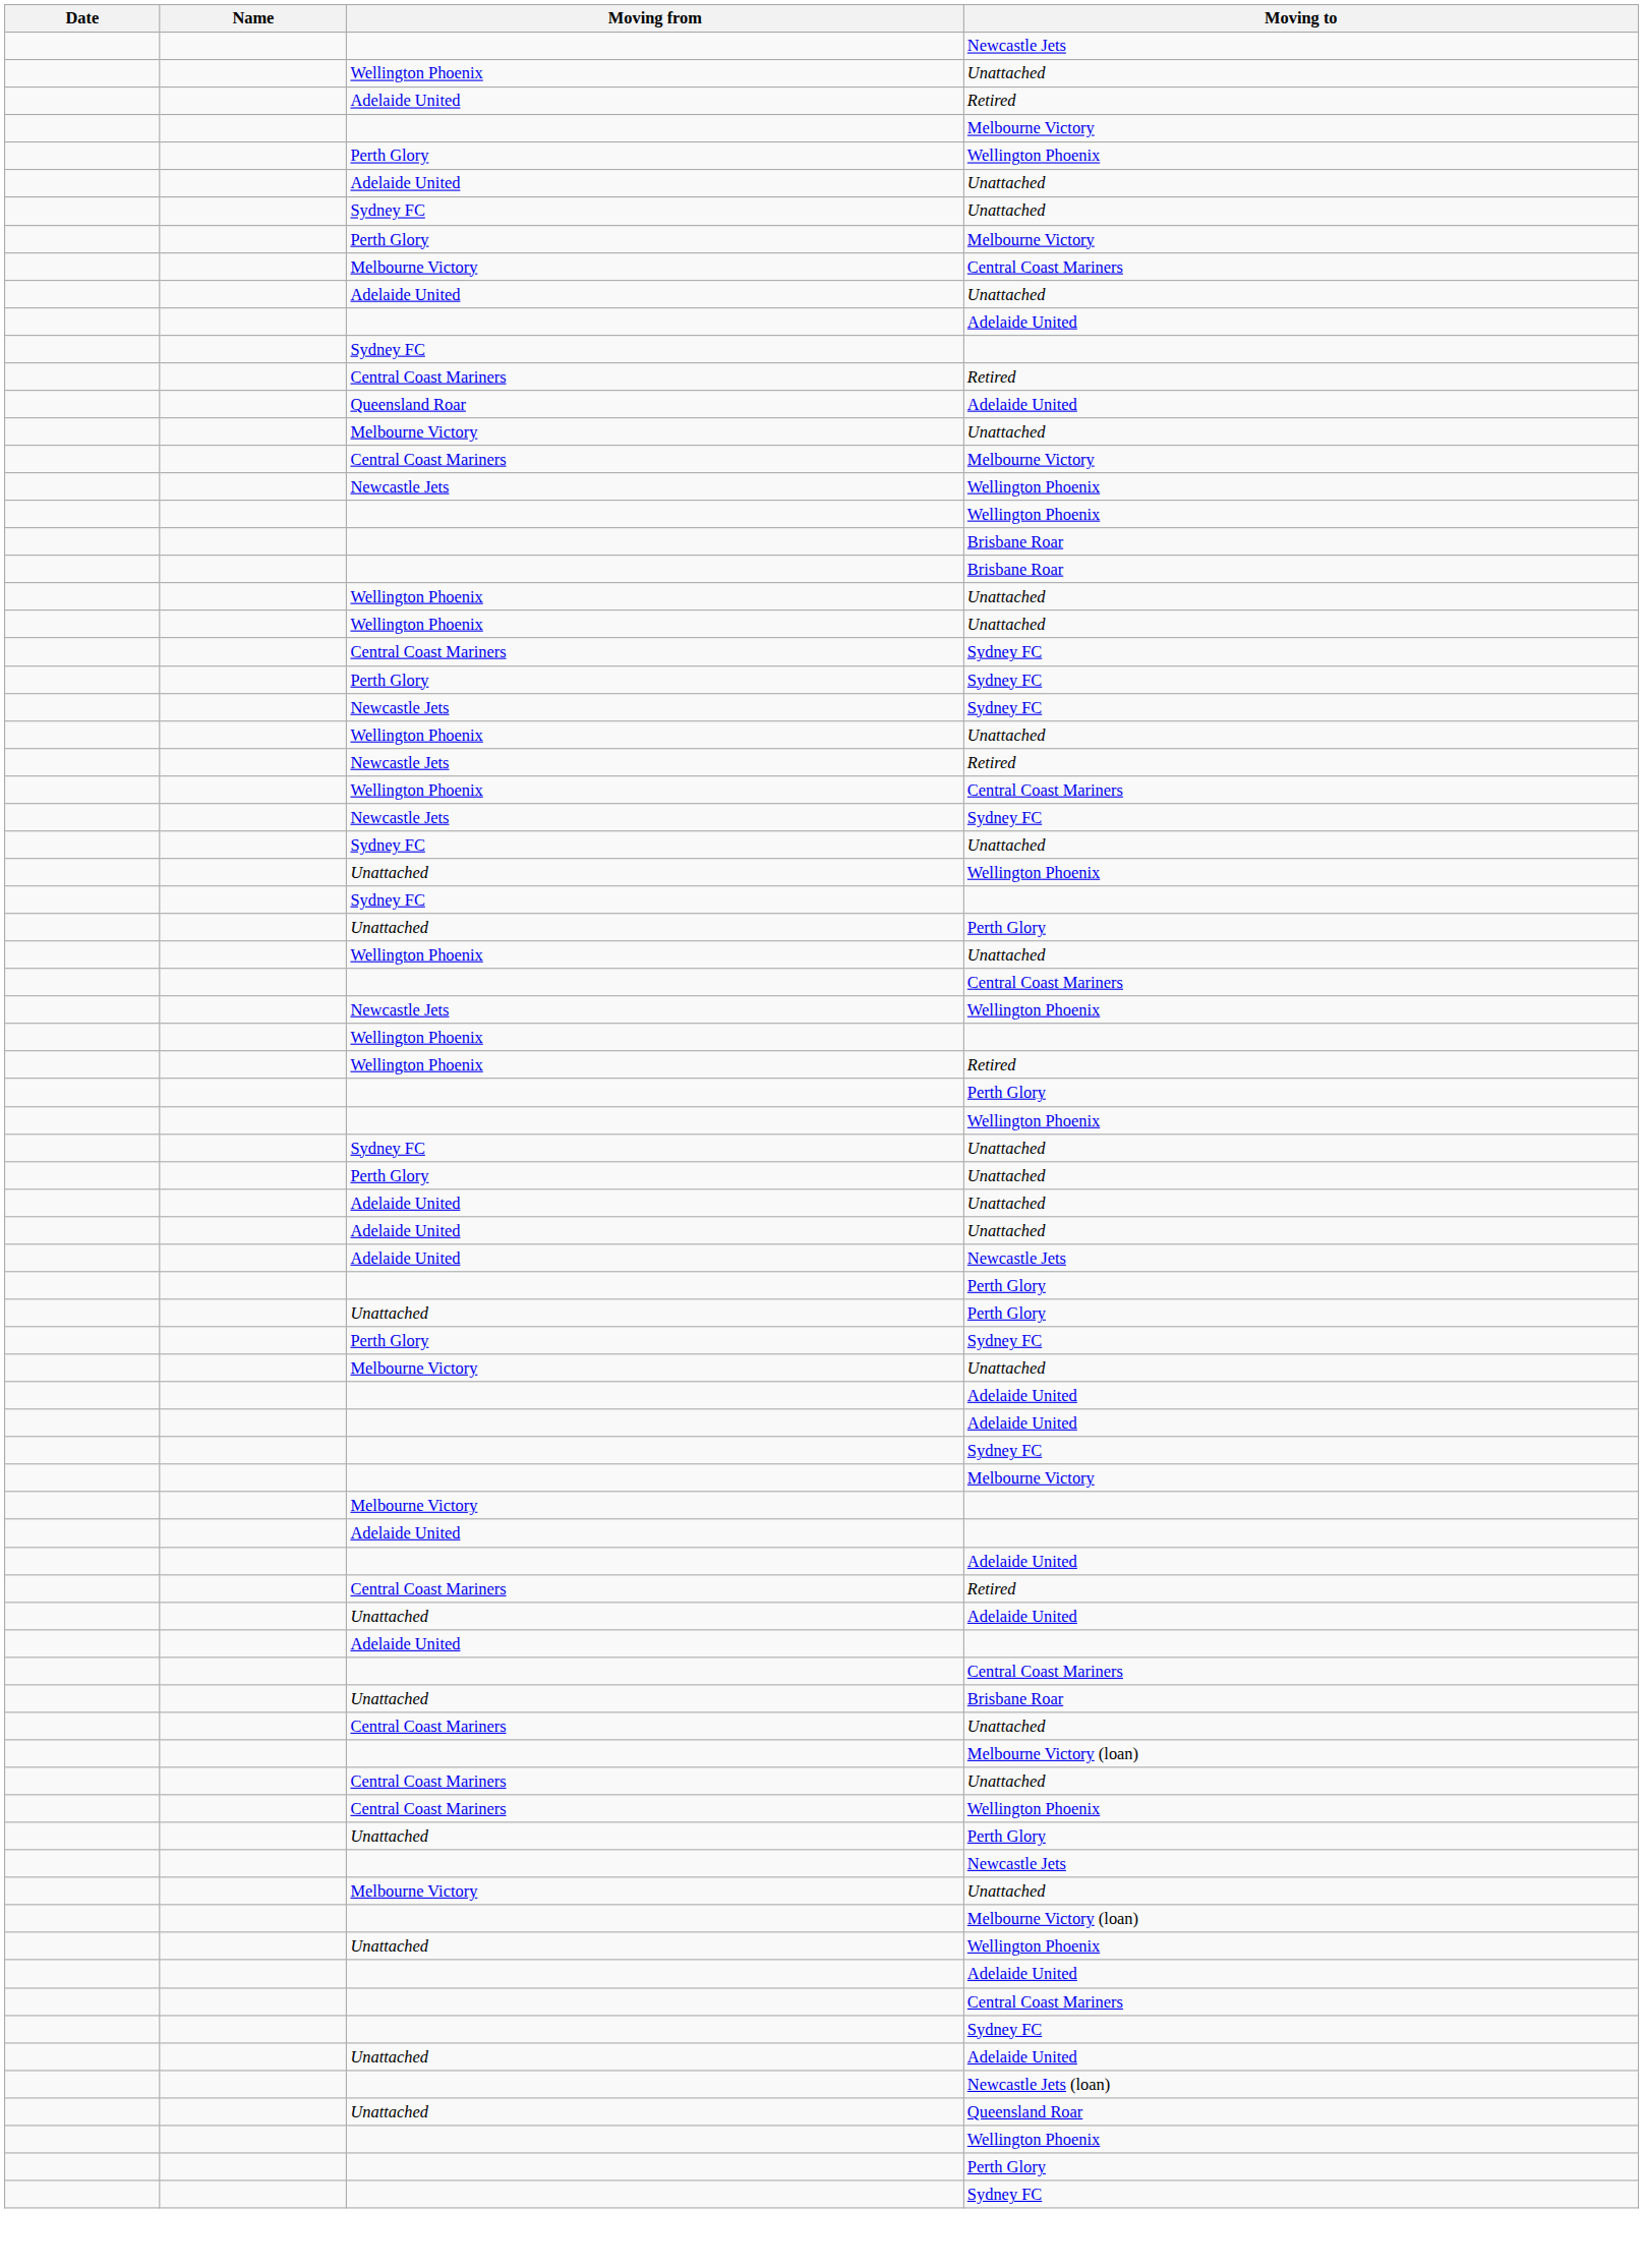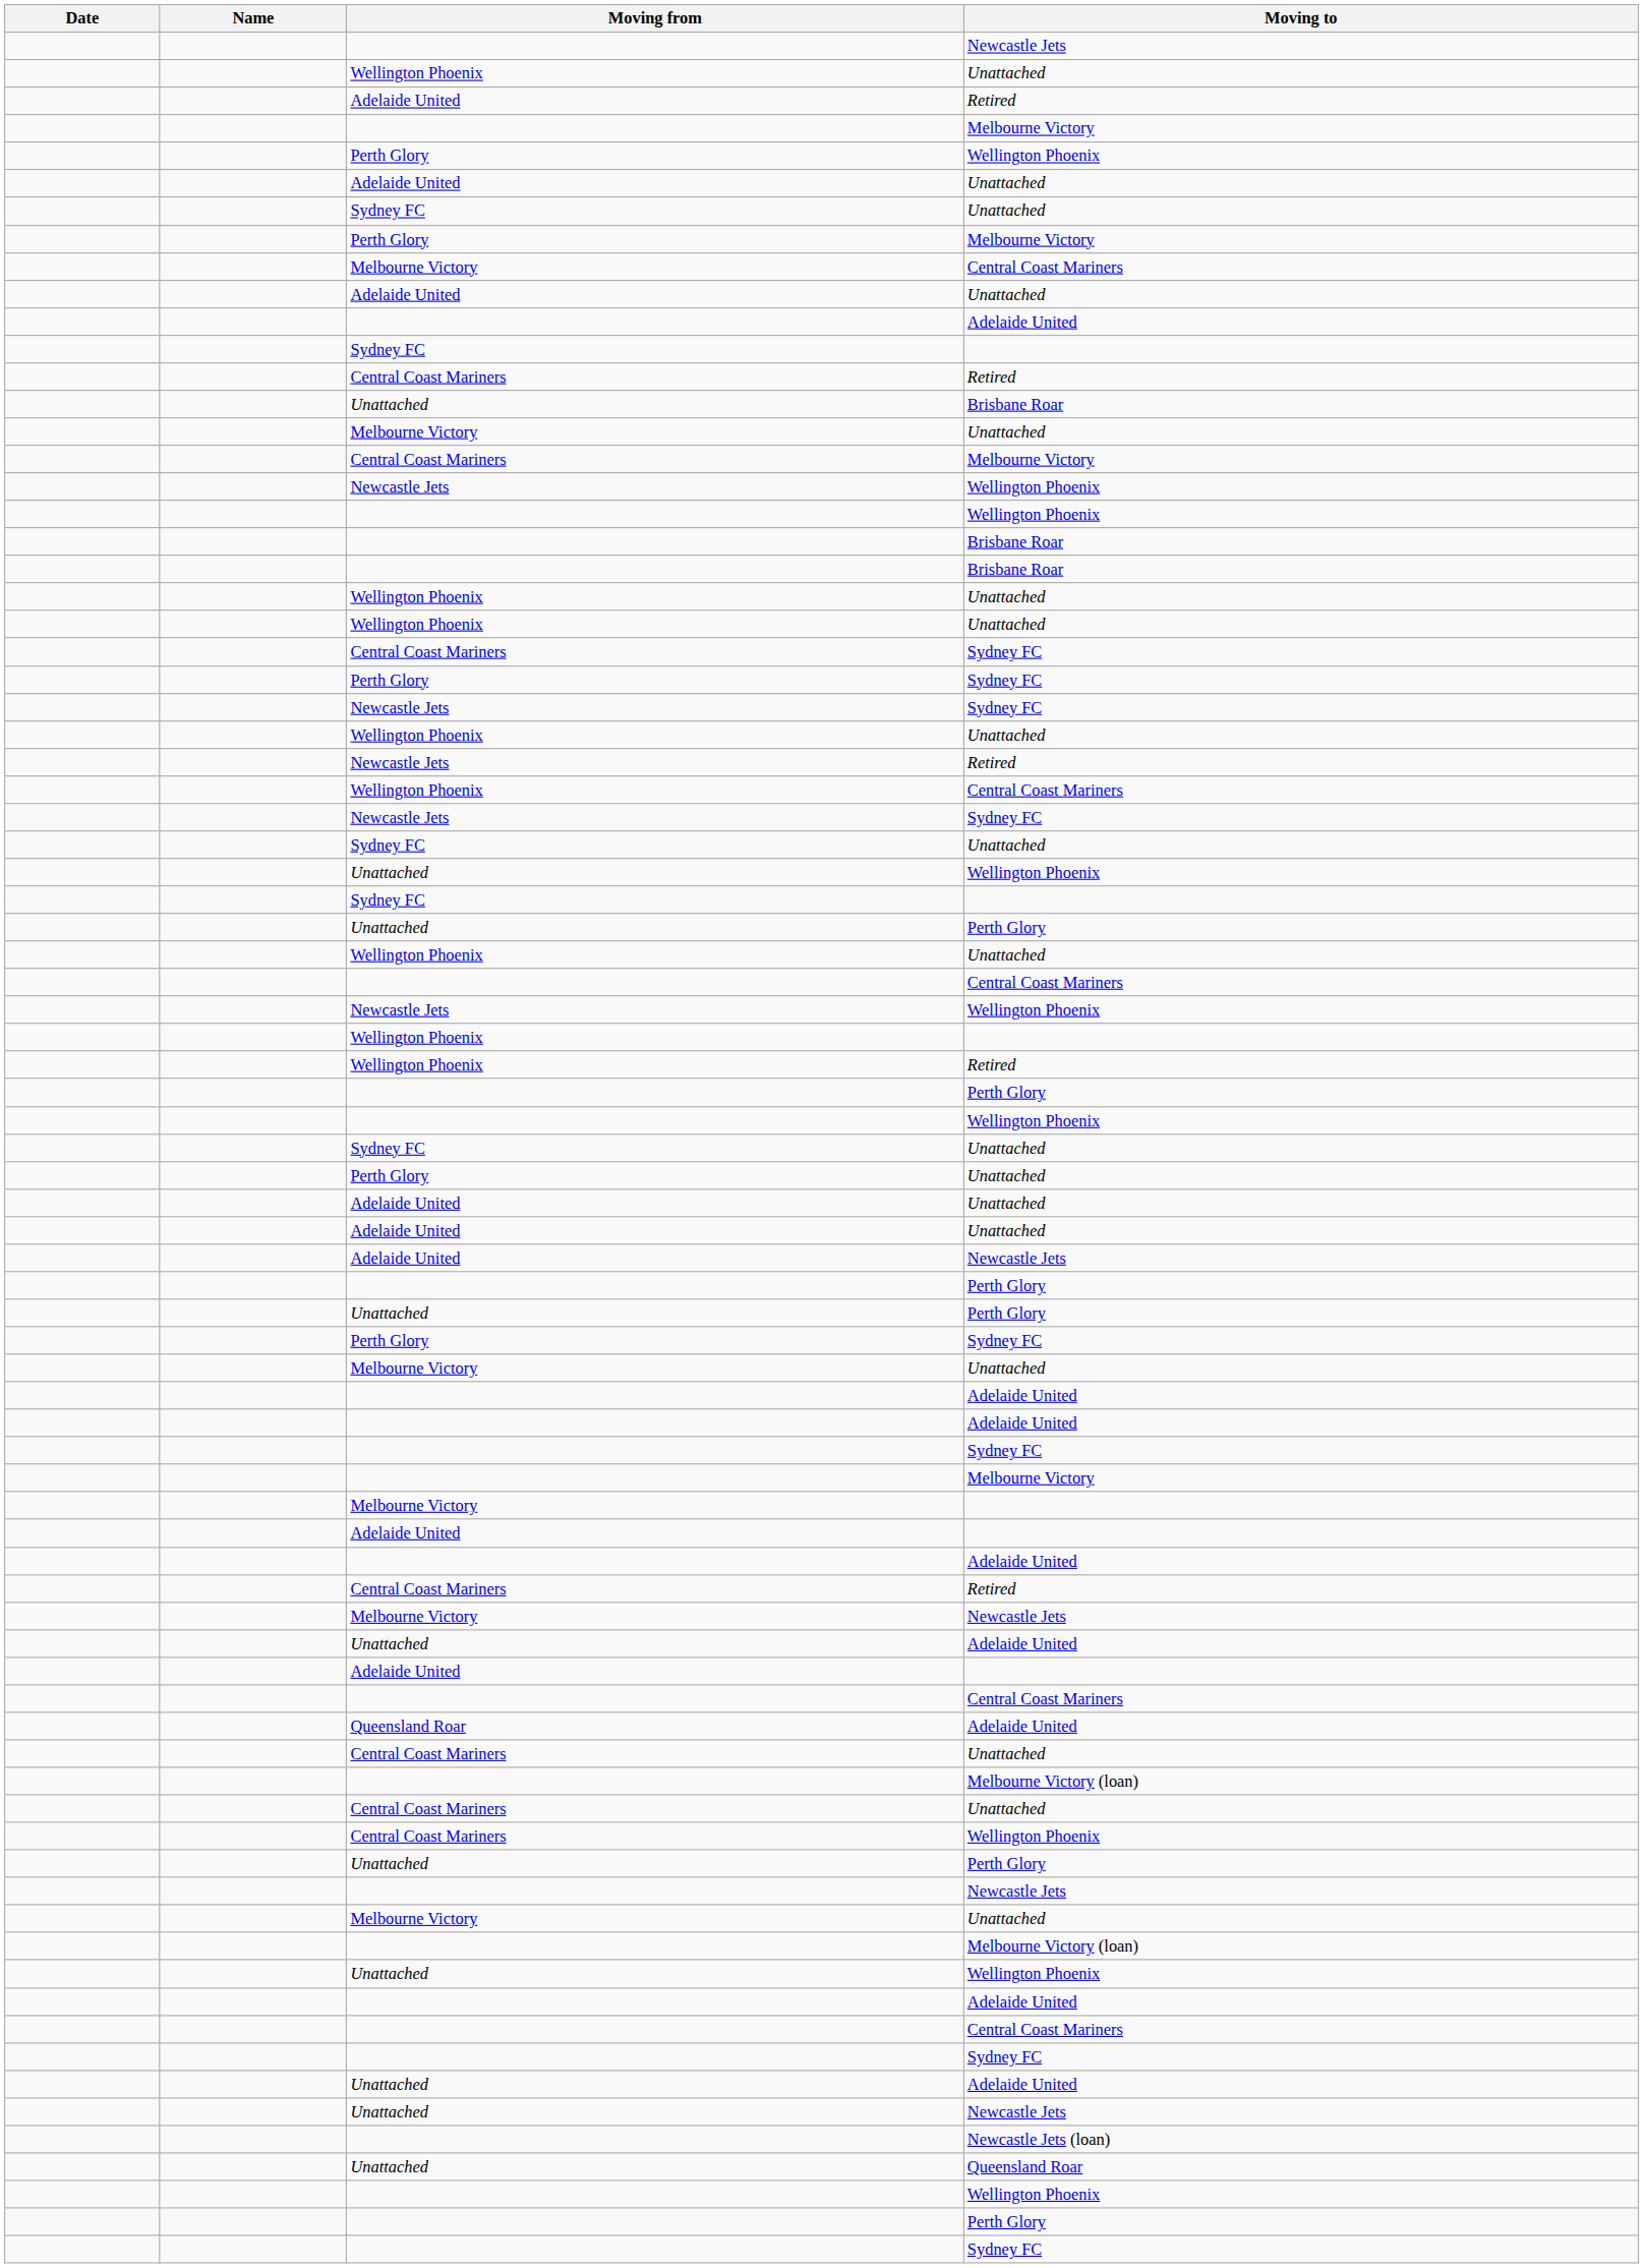rows swapped: Queensland Roar / Adelaide United <-> Unattached / Brisbane Roar
+ row: Melbourne Victory | Newcastle Jets
+ row: Unattached | Newcastle Jets
